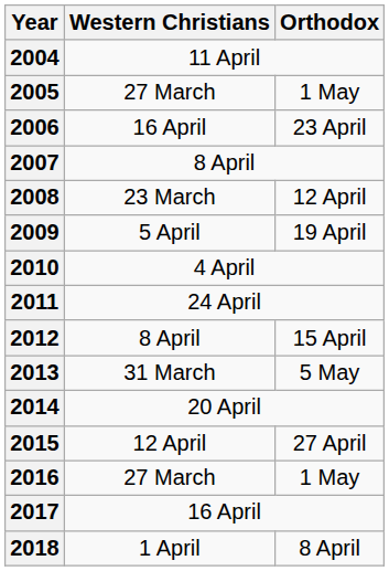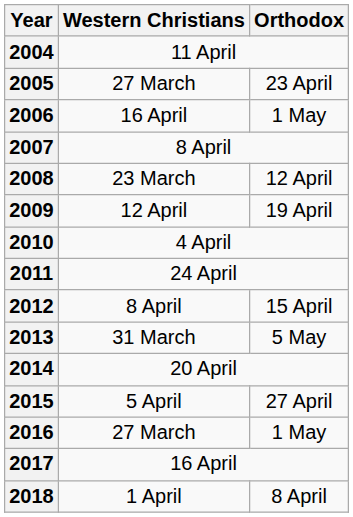2005 | Orthodox: 1 May -> 23 April
2006 | Orthodox: 23 April -> 1 May
2009 | Western Christians: 5 April -> 12 April
2015 | Western Christians: 12 April -> 5 April
